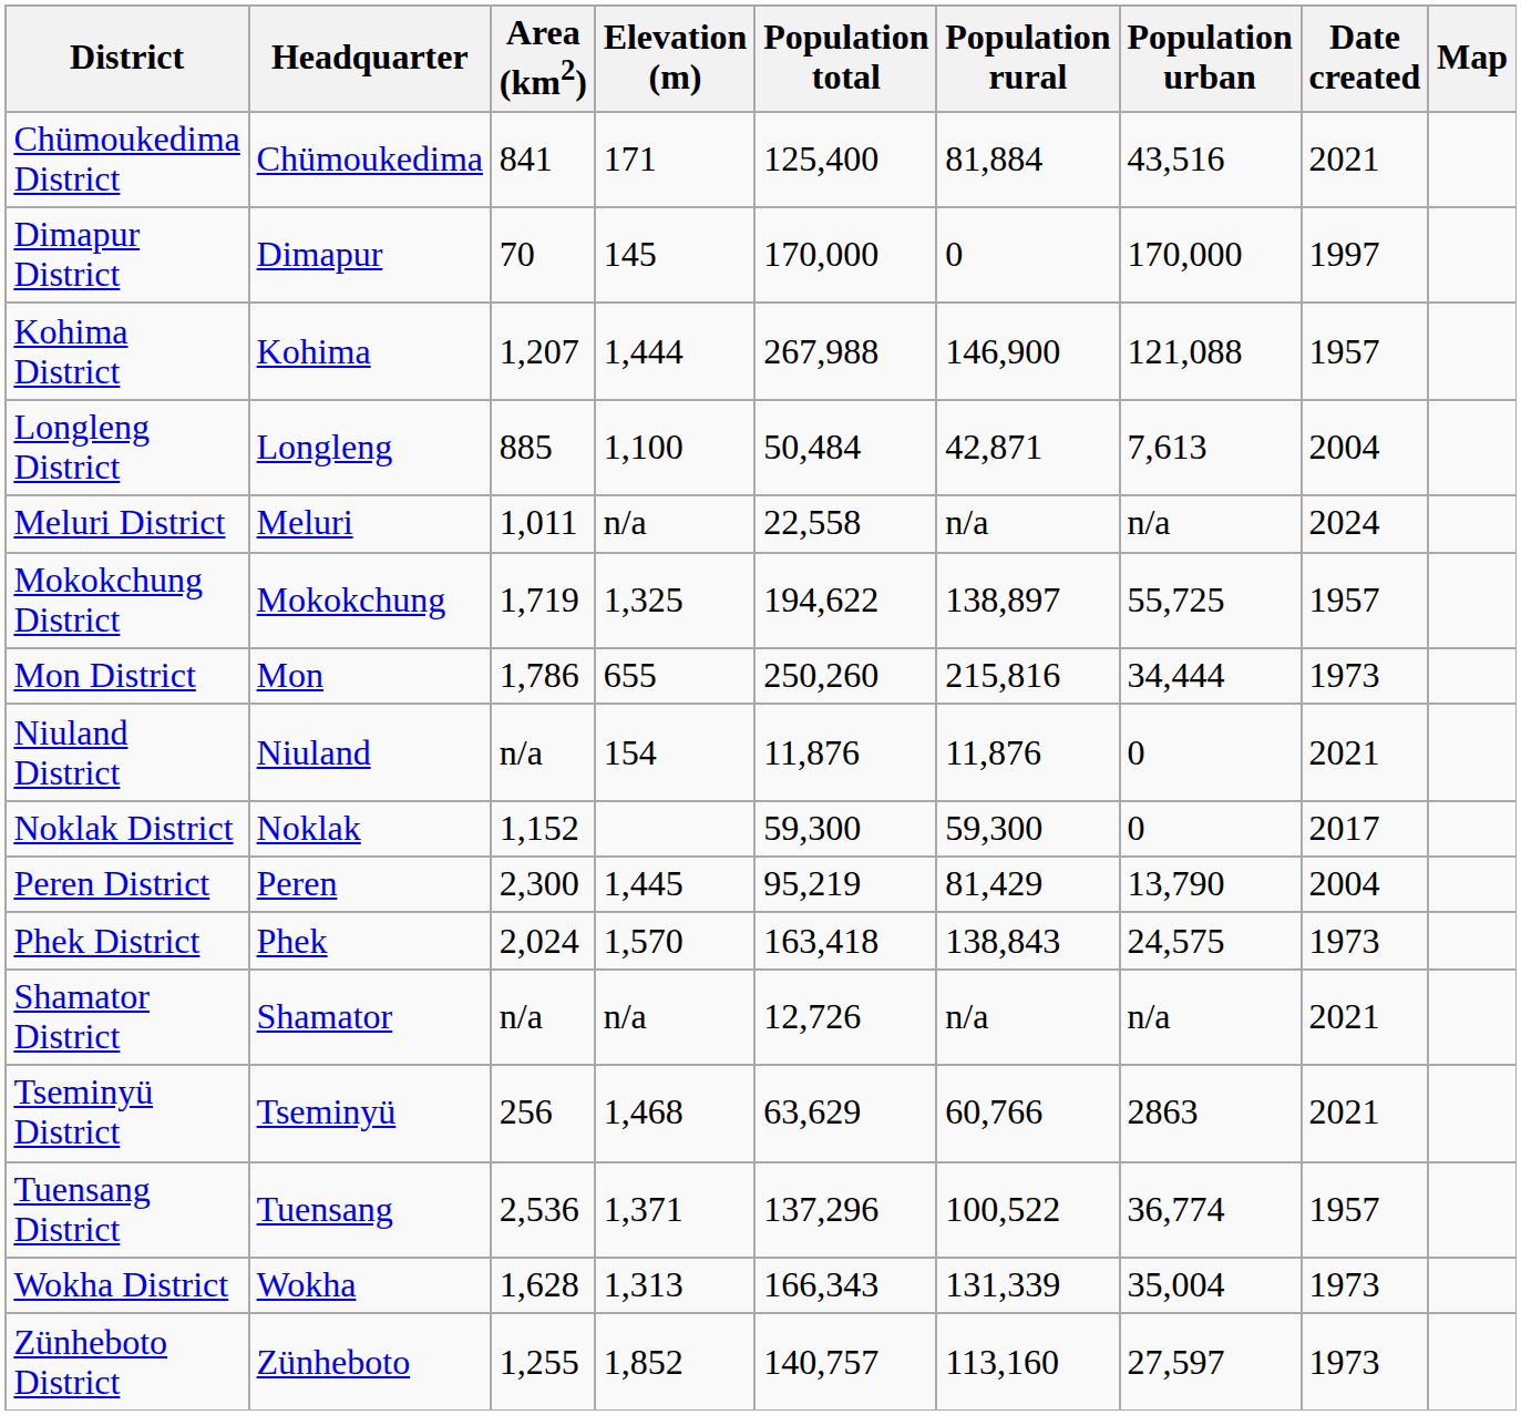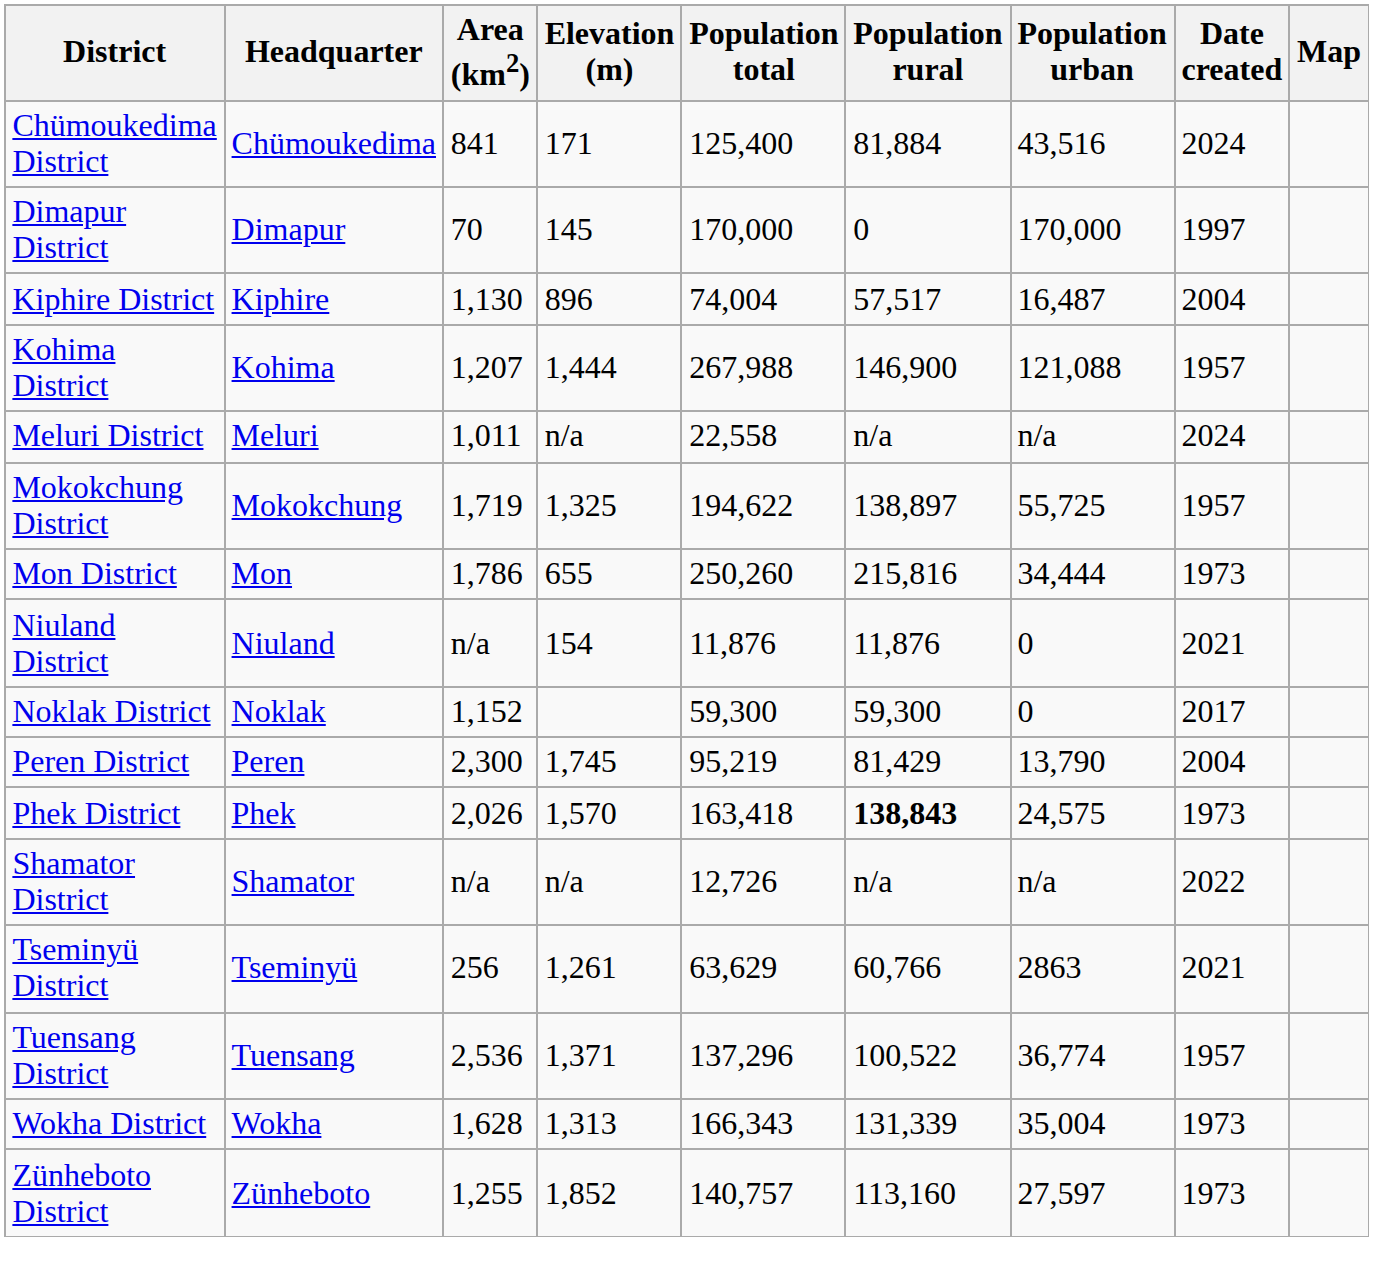Chümoukedima District | Date created: 2021 -> 2024
+ row: Kiphire District | Kiphire | 1,130 | 896 | 74,004 | 57,517 | 16,487 | 2004
- row: Longleng District | Longleng | 885 | 1,100 | 50,484 | 42,871 | 7,613 | 2004
Peren District | Elevation (m): 1,445 -> 1,745
Phek District | Area (km2): 2,024 -> 2,026
Phek District | Population rural: normal -> bold
Shamator District | Date created: 2021 -> 2022
Tseminyü District | Elevation (m): 1,468 -> 1,261
